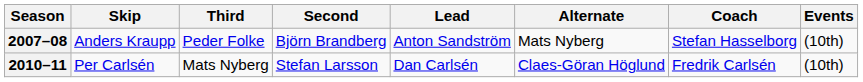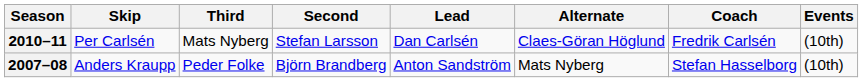rows swapped: 2007–08 <-> 2010–11
